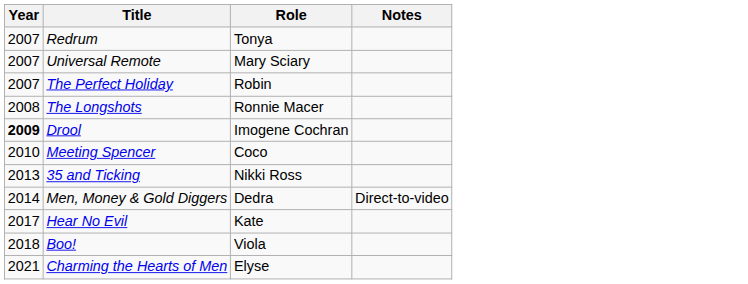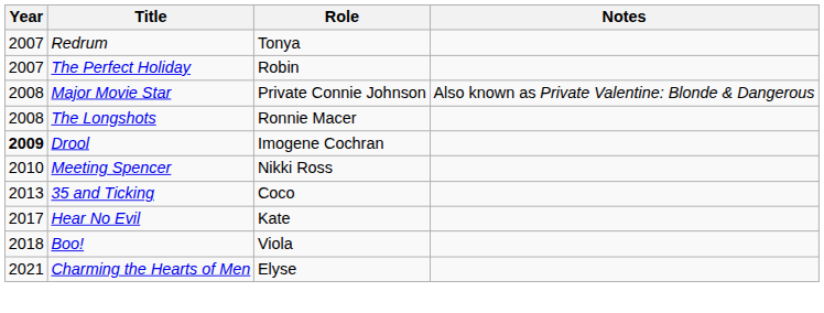- row: 2007 | Universal Remote | Mary Sciary
+ row: 2008 | Major Movie Star | Private Connie Johnson | Also known as Private Valentine: Blonde & Dangerous
Meeting Spencer | Role: Coco -> Nikki Ross
35 and Ticking | Role: Nikki Ross -> Coco
- row: 2014 | Men, Money & Gold Diggers | Dedra | Direct-to-video
